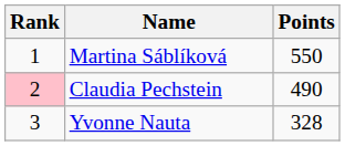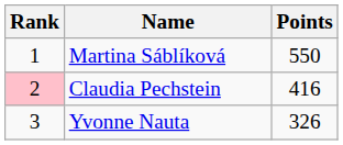Claudia Pechstein | Points: 490 -> 416
Yvonne Nauta | Points: 328 -> 326
